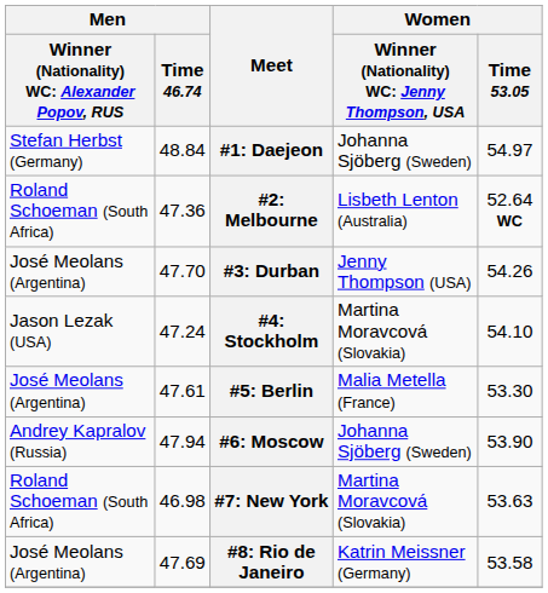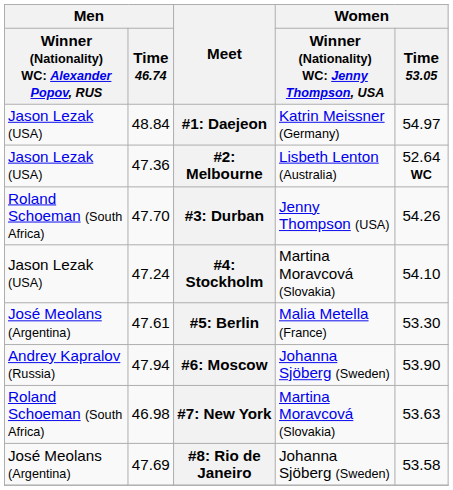#1: Daejeon | column 1: Stefan Herbst (Germany) -> Jason Lezak (USA)
#1: Daejeon | column 4: Johanna Sjöberg (Sweden) -> Katrin Meissner (Germany)
#2: Melbourne | column 1: Roland Schoeman (South Africa) -> Jason Lezak (USA)
#3: Durban | column 1: José Meolans (Argentina) -> Roland Schoeman (South Africa)
#8: Rio de Janeiro | column 4: Katrin Meissner (Germany) -> Johanna Sjöberg (Sweden)
